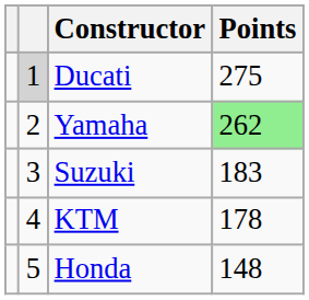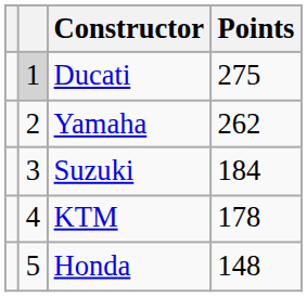Yamaha | Points: lightgreen background -> no background
Suzuki | Points: 183 -> 184
